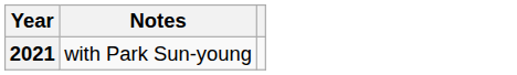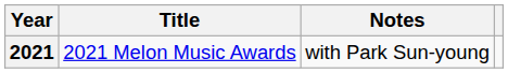+ column: Title | 2021 Melon Music Awards
